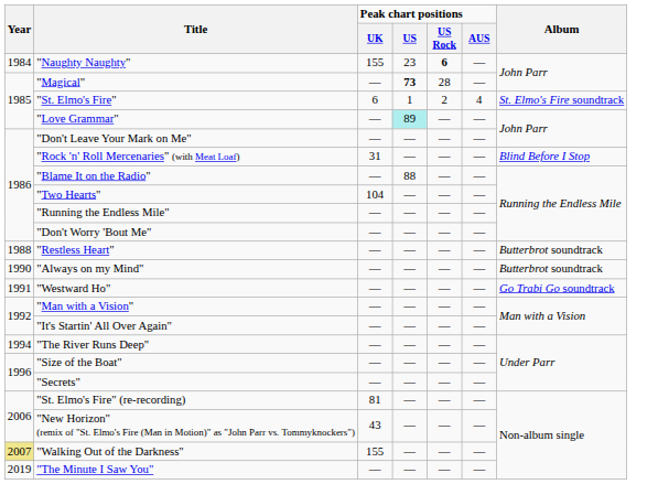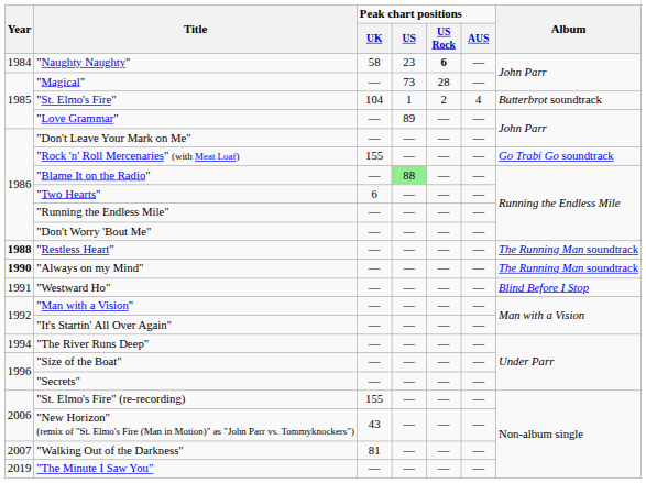"Naughty Naughty" | Peak chart positions / UK: 155 -> 58
"Magical" | Peak chart positions / US: bold -> normal
"St. Elmo's Fire" | Peak chart positions / UK: 6 -> 104
"St. Elmo's Fire" | Album: St. Elmo's Fire soundtrack -> Butterbrot soundtrack
"Love Grammar" | Peak chart positions / US: paleturquoise background -> no background
"Rock 'n' Roll Mercenaries" (with Meat Loaf) | Peak chart positions / UK: 31 -> 155
"Rock 'n' Roll Mercenaries" (with Meat Loaf) | Album: Blind Before I Stop -> Go Trabi Go soundtrack
"Blame It on the Radio" | Peak chart positions / US: no background -> lightgreen background
"Two Hearts" | Peak chart positions / UK: 104 -> 6
"Restless Heart" | Year: normal -> bold
"Restless Heart" | Album: Butterbrot soundtrack -> The Running Man soundtrack
"Always on my Mind" | Year: normal -> bold
"Always on my Mind" | Album: Butterbrot soundtrack -> The Running Man soundtrack
"Westward Ho" | Album: Go Trabi Go soundtrack -> Blind Before I Stop
"St. Elmo's Fire" (re-recording) | Peak chart positions / UK: 81 -> 155
"Walking Out of the Darkness" | Year: khaki background -> no background
"Walking Out of the Darkness" | Peak chart positions / UK: 155 -> 81
